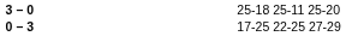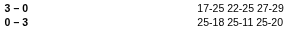3 – 0 | column 4: 25-18 25-11 25-20 -> 17-25 22-25 27-29
0 – 3 | column 4: 17-25 22-25 27-29 -> 25-18 25-11 25-20
